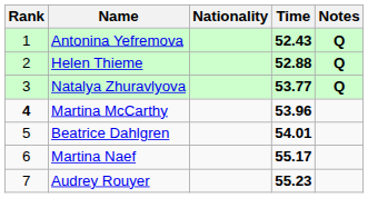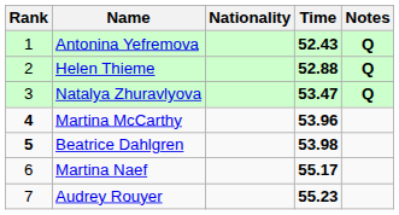Natalya Zhuravlyova | Time: 53.77 -> 53.47
Beatrice Dahlgren | Rank: normal -> bold
Beatrice Dahlgren | Time: 54.01 -> 53.98
